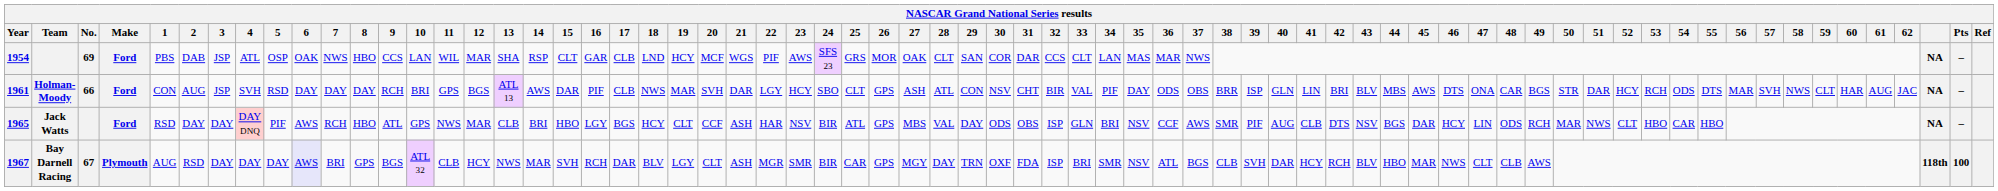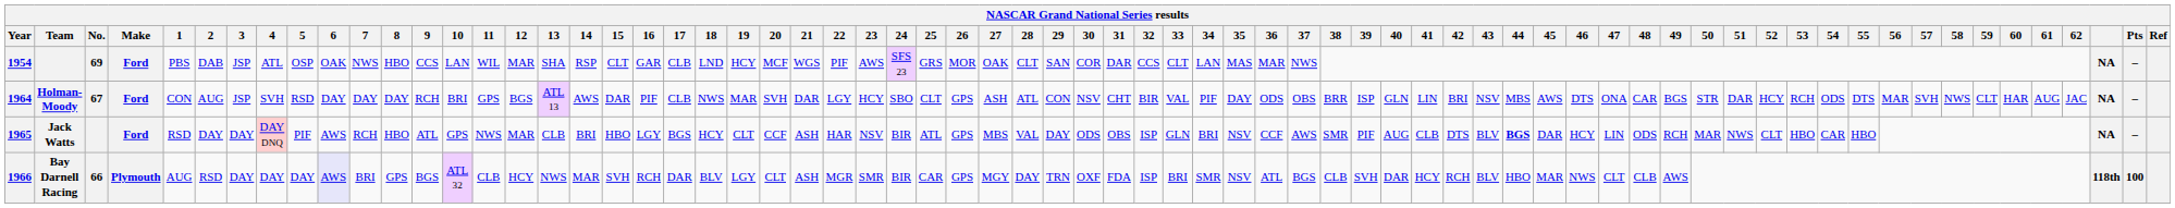Holman-Moody | Year: 1961 -> 1964
Holman-Moody | No.: 66 -> 67
Holman-Moody | 43: BLV -> NSV
Jack Watts | 43: NSV -> BLV
Jack Watts | 44: normal -> bold
Bay Darnell Racing | Year: 1967 -> 1966
Bay Darnell Racing | No.: 67 -> 66
